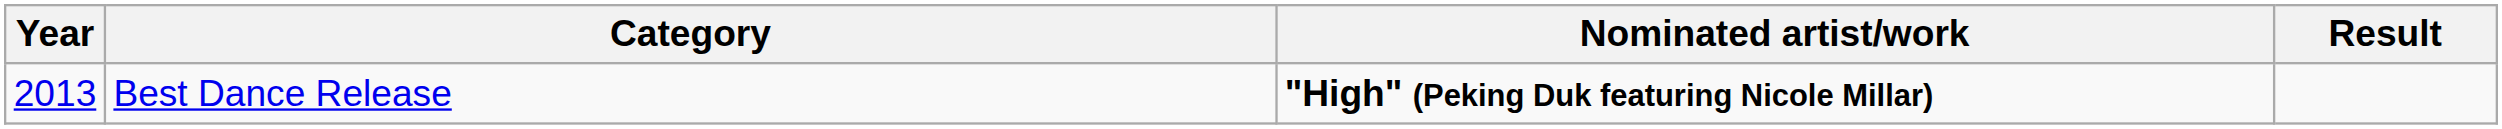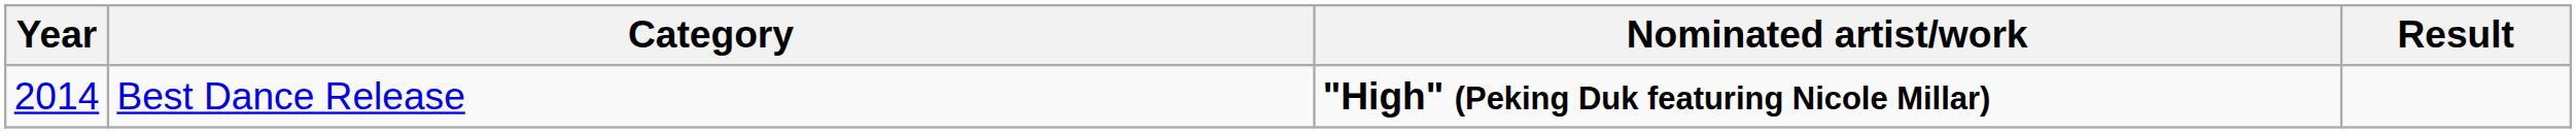Best Dance Release | Year: 2013 -> 2014
